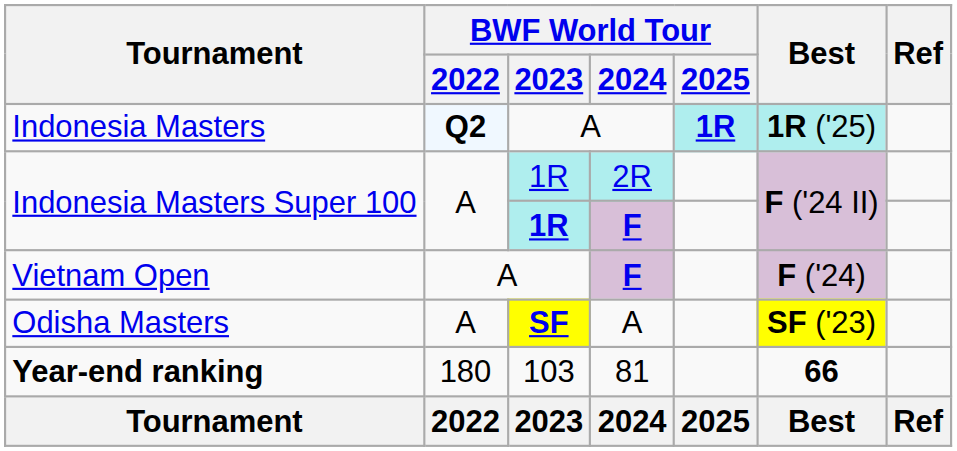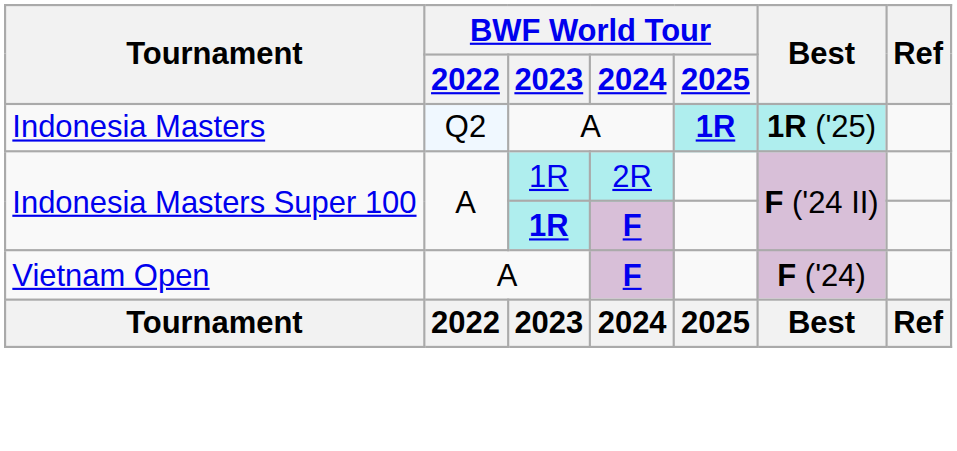Indonesia Masters | BWF World Tour / 2022: bold -> normal
- row: Odisha Masters | A | SF | A | SF ('23)
- row: Year-end ranking | 180 | 103 | 81 | 66
